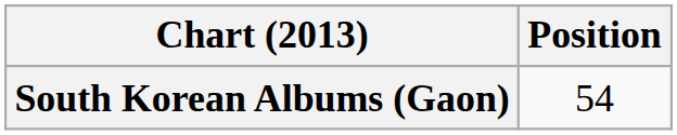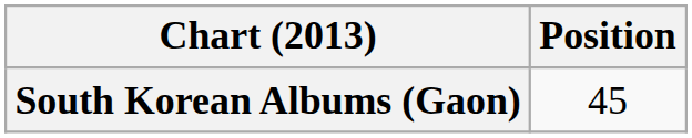South Korean Albums (Gaon) | Position: 54 -> 45
